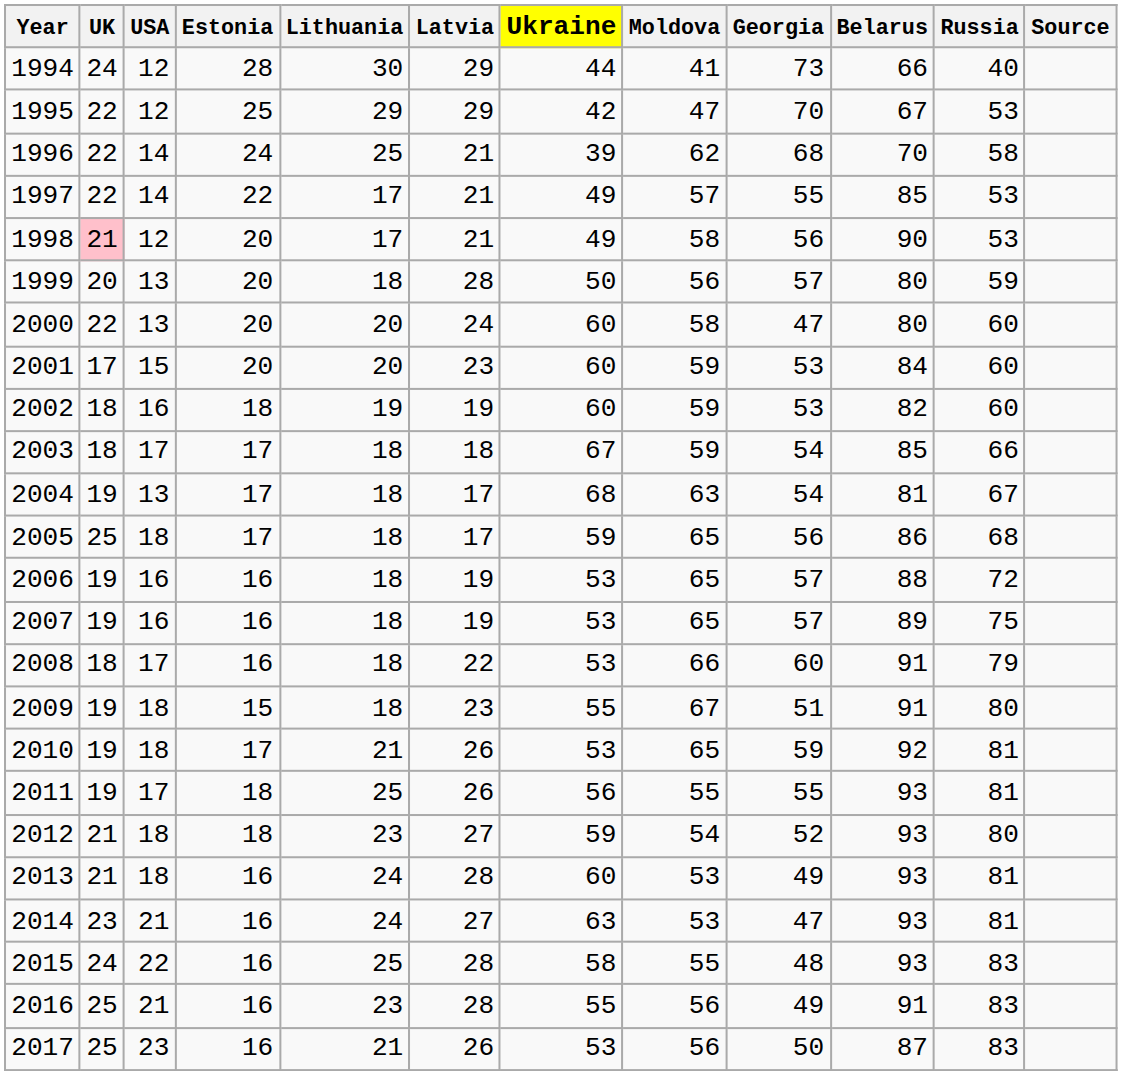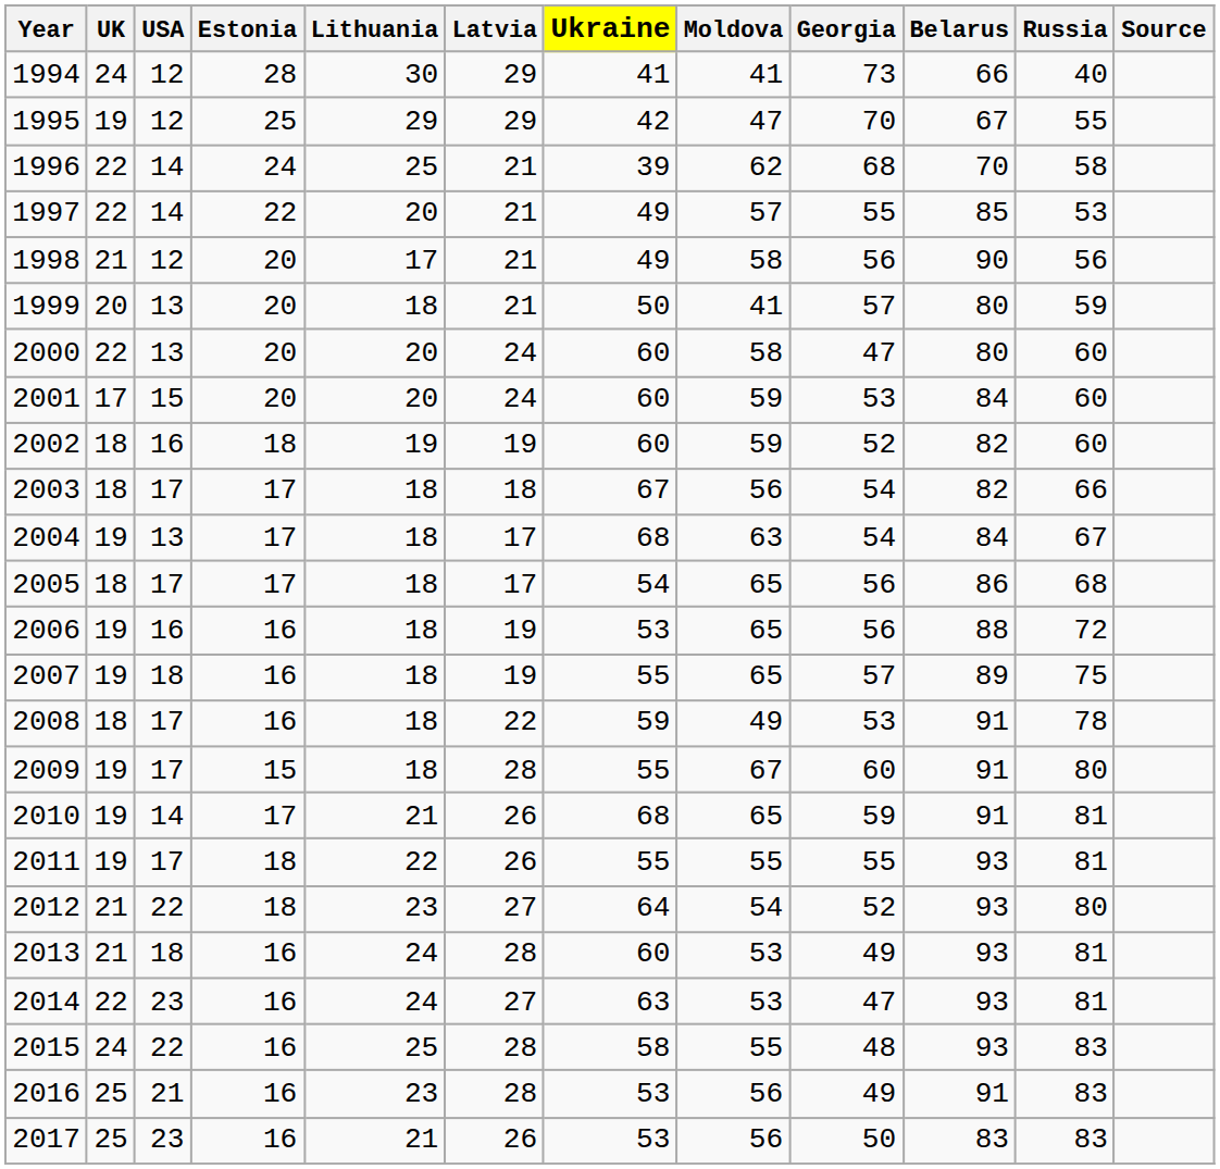1994 | Ukraine: 44 -> 41
1995 | UK: 22 -> 19
1995 | Russia: 53 -> 55
1997 | Lithuania: 17 -> 20
1998 | UK: pink background -> no background
1998 | Russia: 53 -> 56
1999 | Latvia: 28 -> 21
1999 | Moldova: 56 -> 41
2001 | Latvia: 23 -> 24
2002 | Georgia: 53 -> 52
2003 | Moldova: 59 -> 56
2003 | Belarus: 85 -> 82
2004 | Belarus: 81 -> 84
2005 | UK: 25 -> 18
2005 | USA: 18 -> 17
2005 | Ukraine: 59 -> 54
2006 | Georgia: 57 -> 56
2007 | USA: 16 -> 18
2007 | Ukraine: 53 -> 55
2008 | Ukraine: 53 -> 59
2008 | Moldova: 66 -> 49
2008 | Georgia: 60 -> 53
2008 | Russia: 79 -> 78
2009 | USA: 18 -> 17
2009 | Latvia: 23 -> 28
2009 | Georgia: 51 -> 60
2010 | USA: 18 -> 14
2010 | Ukraine: 53 -> 68
2010 | Belarus: 92 -> 91
2011 | Lithuania: 25 -> 22
2011 | Ukraine: 56 -> 55
2012 | USA: 18 -> 22
2012 | Ukraine: 59 -> 64
2014 | UK: 23 -> 22
2014 | USA: 21 -> 23
2016 | Ukraine: 55 -> 53
2017 | Belarus: 87 -> 83
